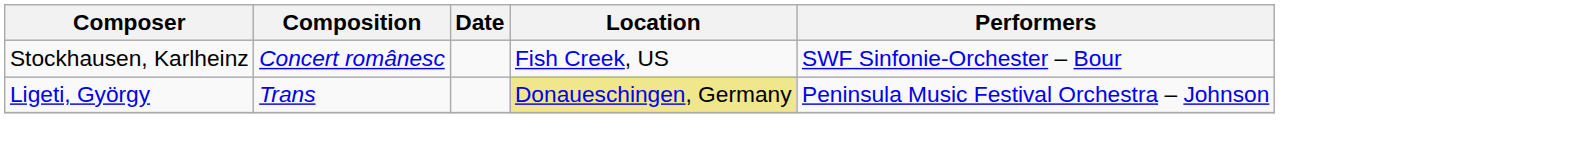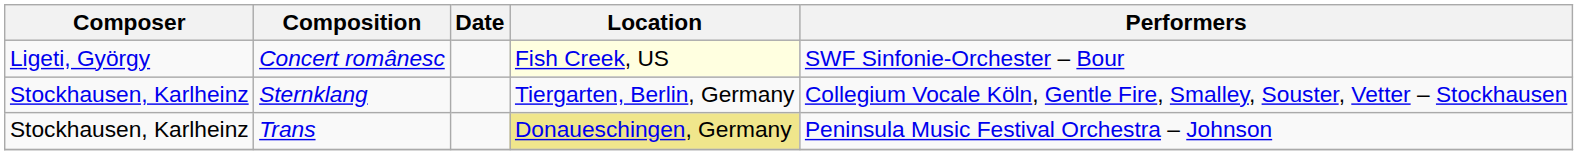Concert românesc | Composer: Stockhausen, Karlheinz -> Ligeti, György
Concert românesc | Location: no background -> lightyellow background
+ row: Stockhausen, Karlheinz | Sternklang | Tiergarten, Berlin, Germany | Collegium Vocale Köln, Gentle Fire, Smalley, Souster, Vetter – Stockhausen
Trans | Composer: Ligeti, György -> Stockhausen, Karlheinz
